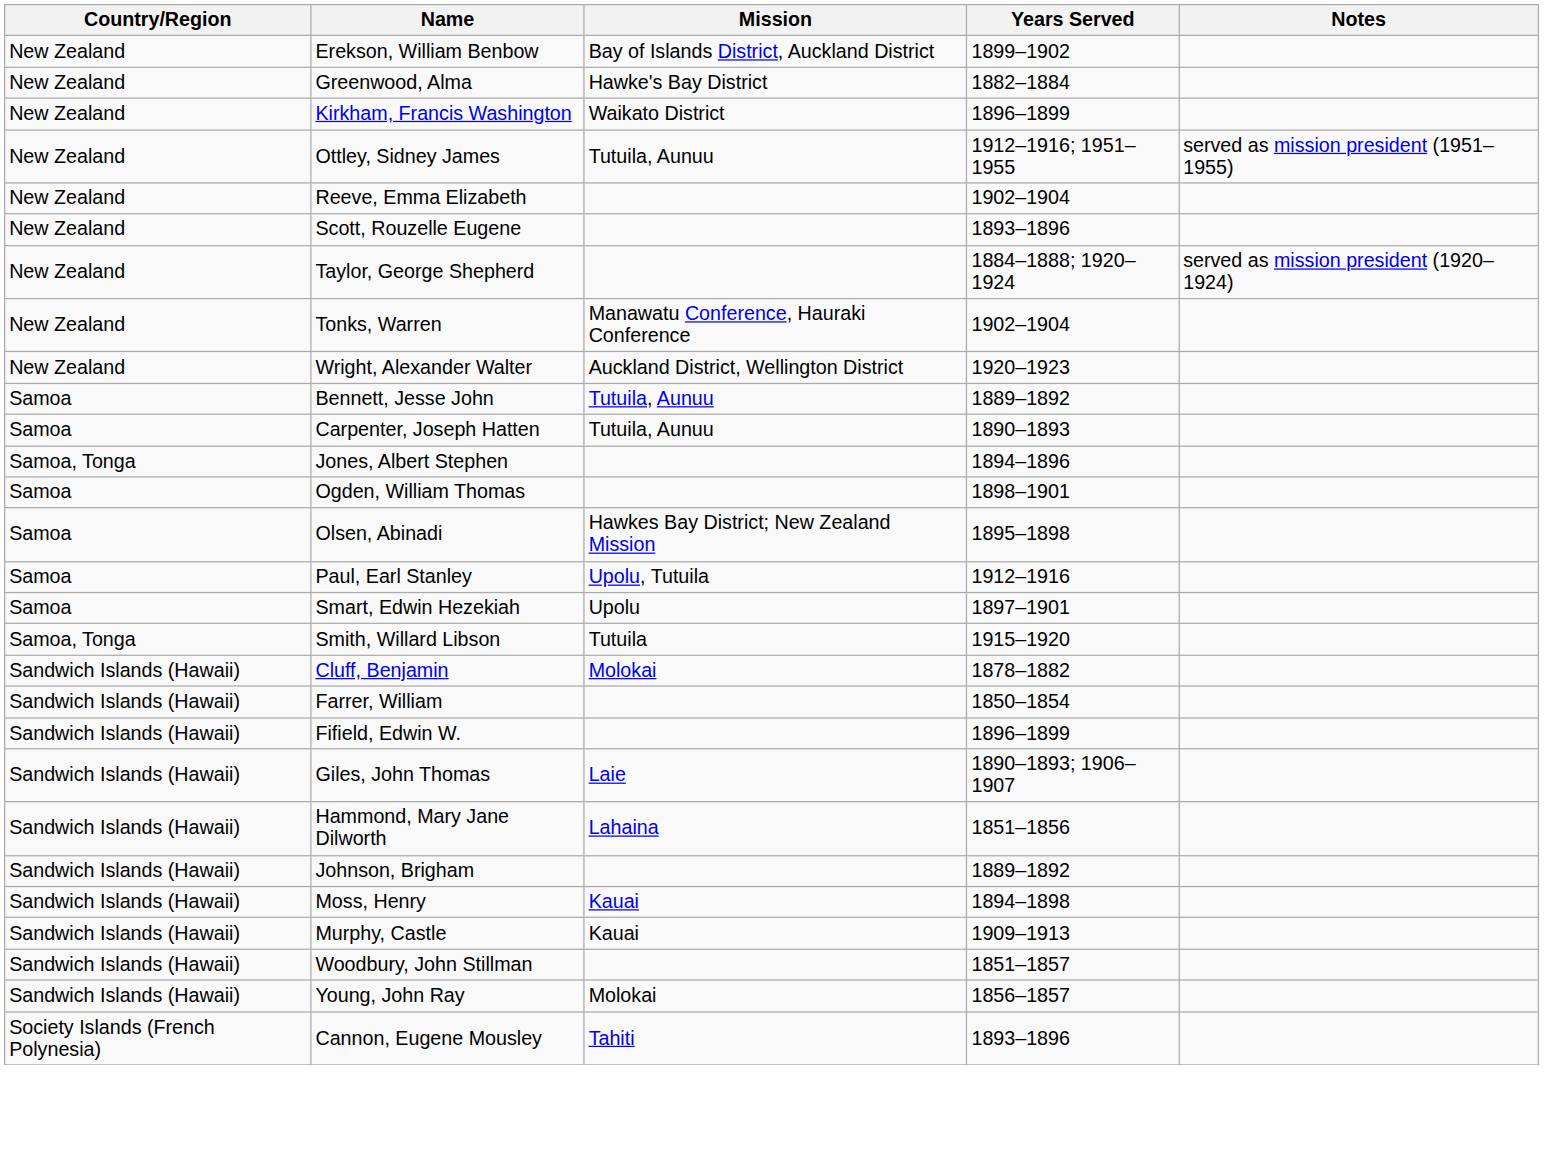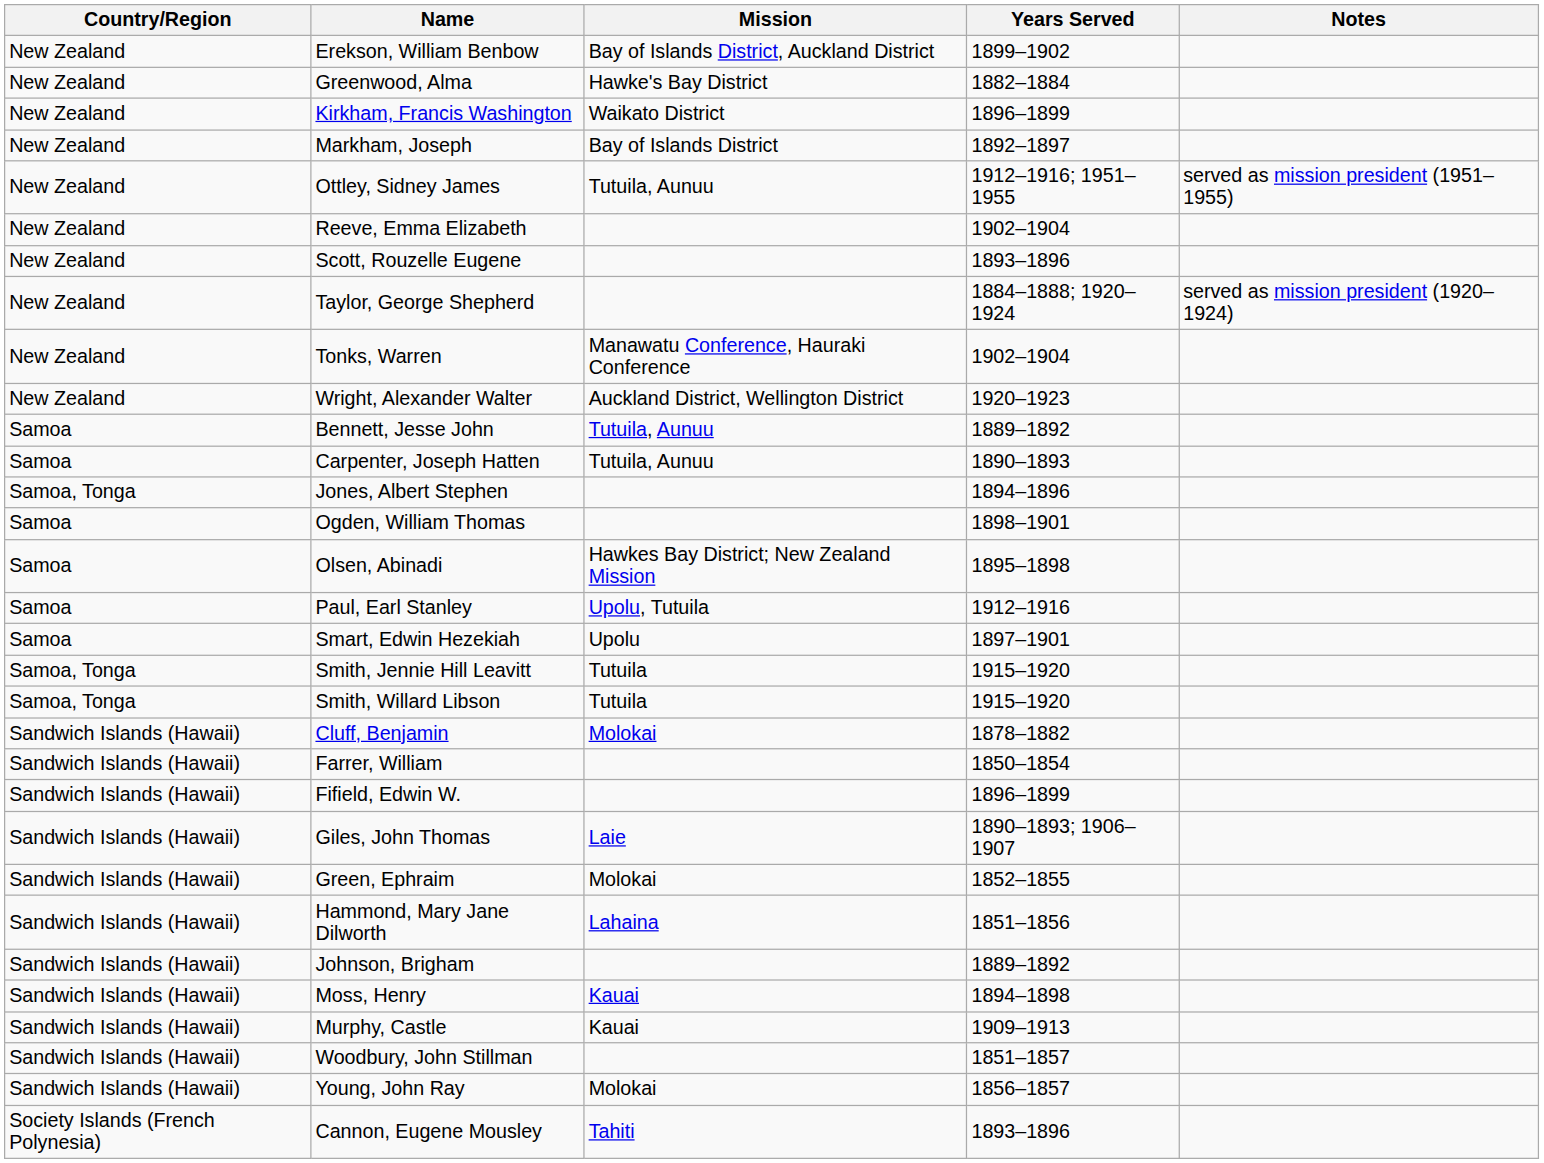+ row: New Zealand | Markham, Joseph | Bay of Islands District | 1892–1897
+ row: Samoa, Tonga | Smith, Jennie Hill Leavitt | Tutuila | 1915–1920
+ row: Sandwich Islands (Hawaii) | Green, Ephraim | Molokai | 1852–1855
